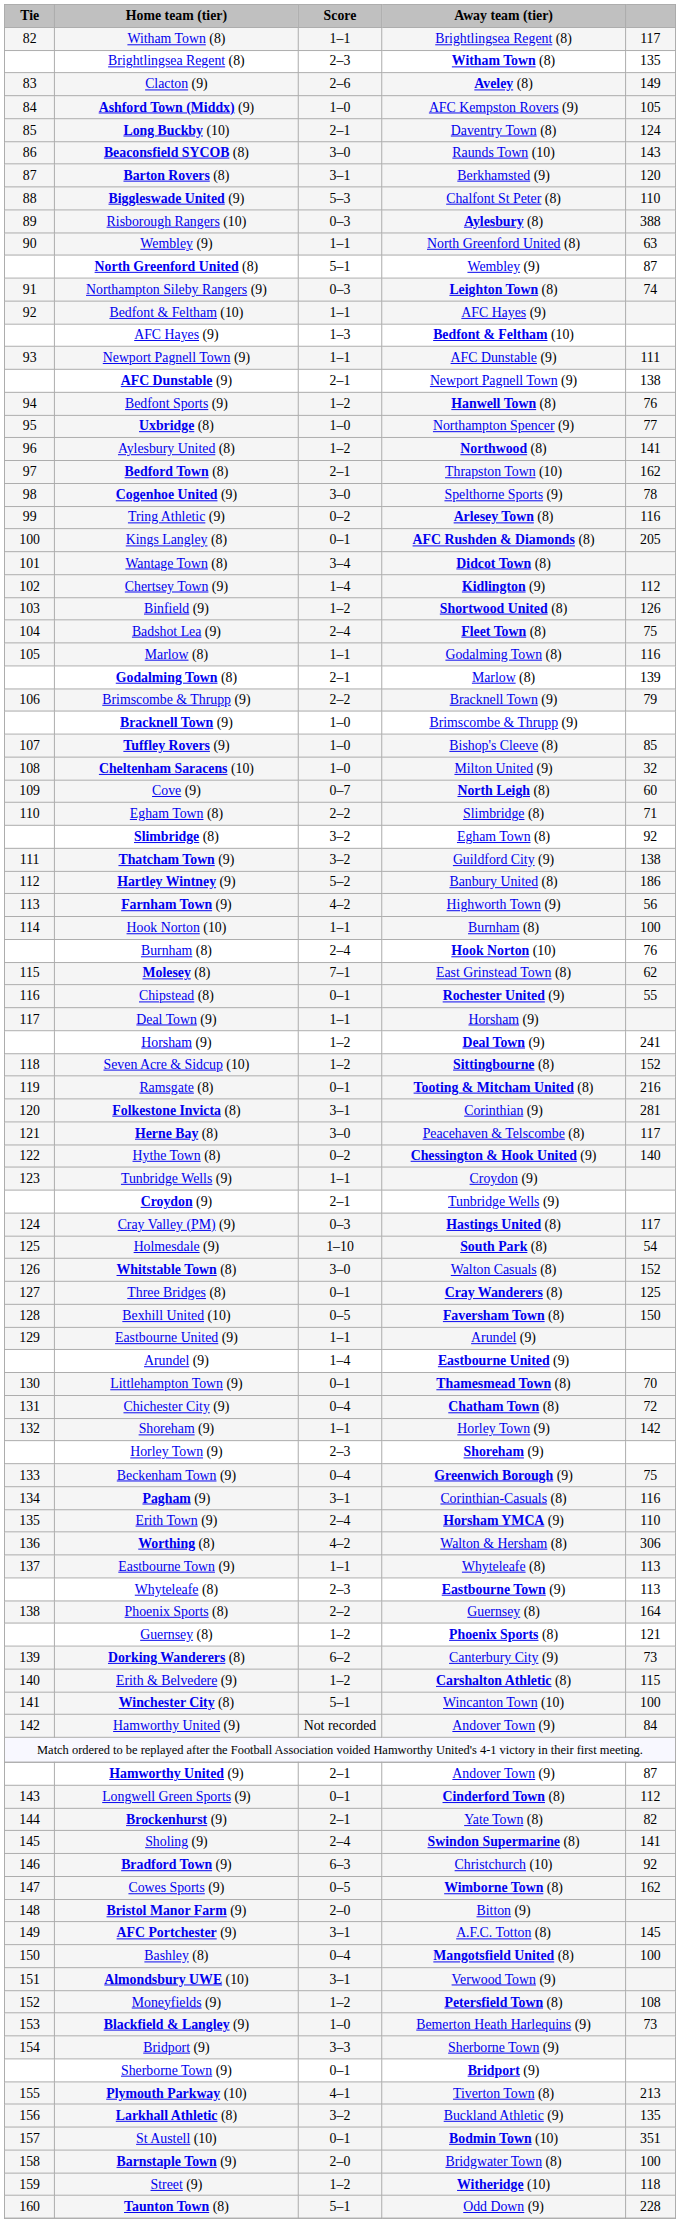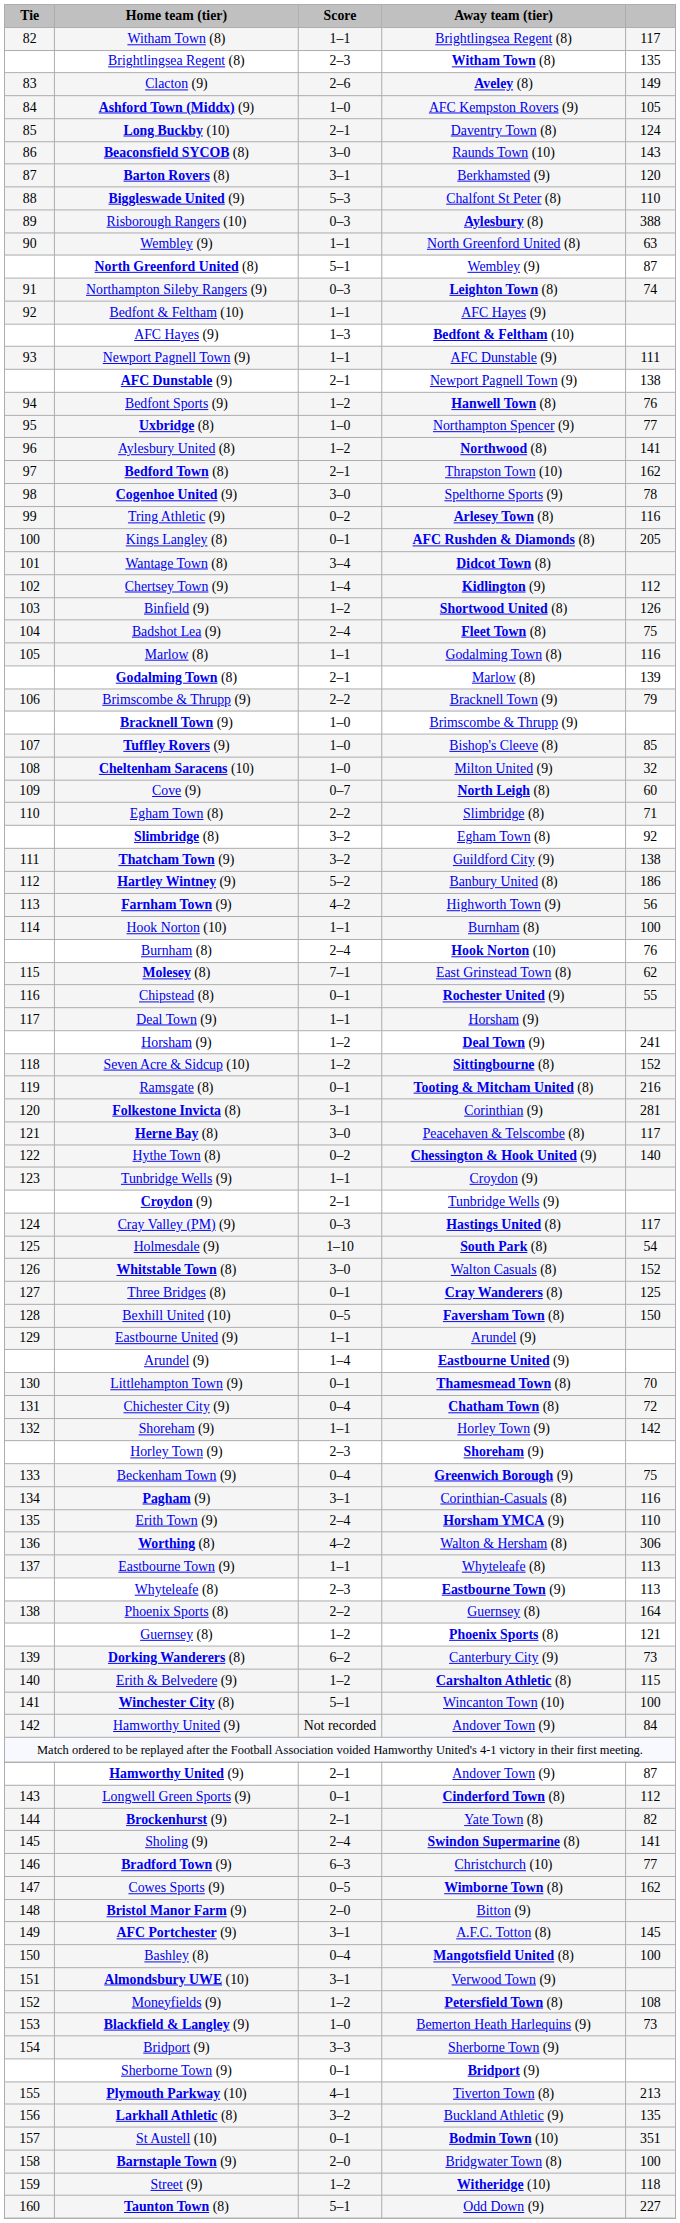Bradford Town (9) | column 5: 92 -> 77
Taunton Town (8) | column 5: 228 -> 227
